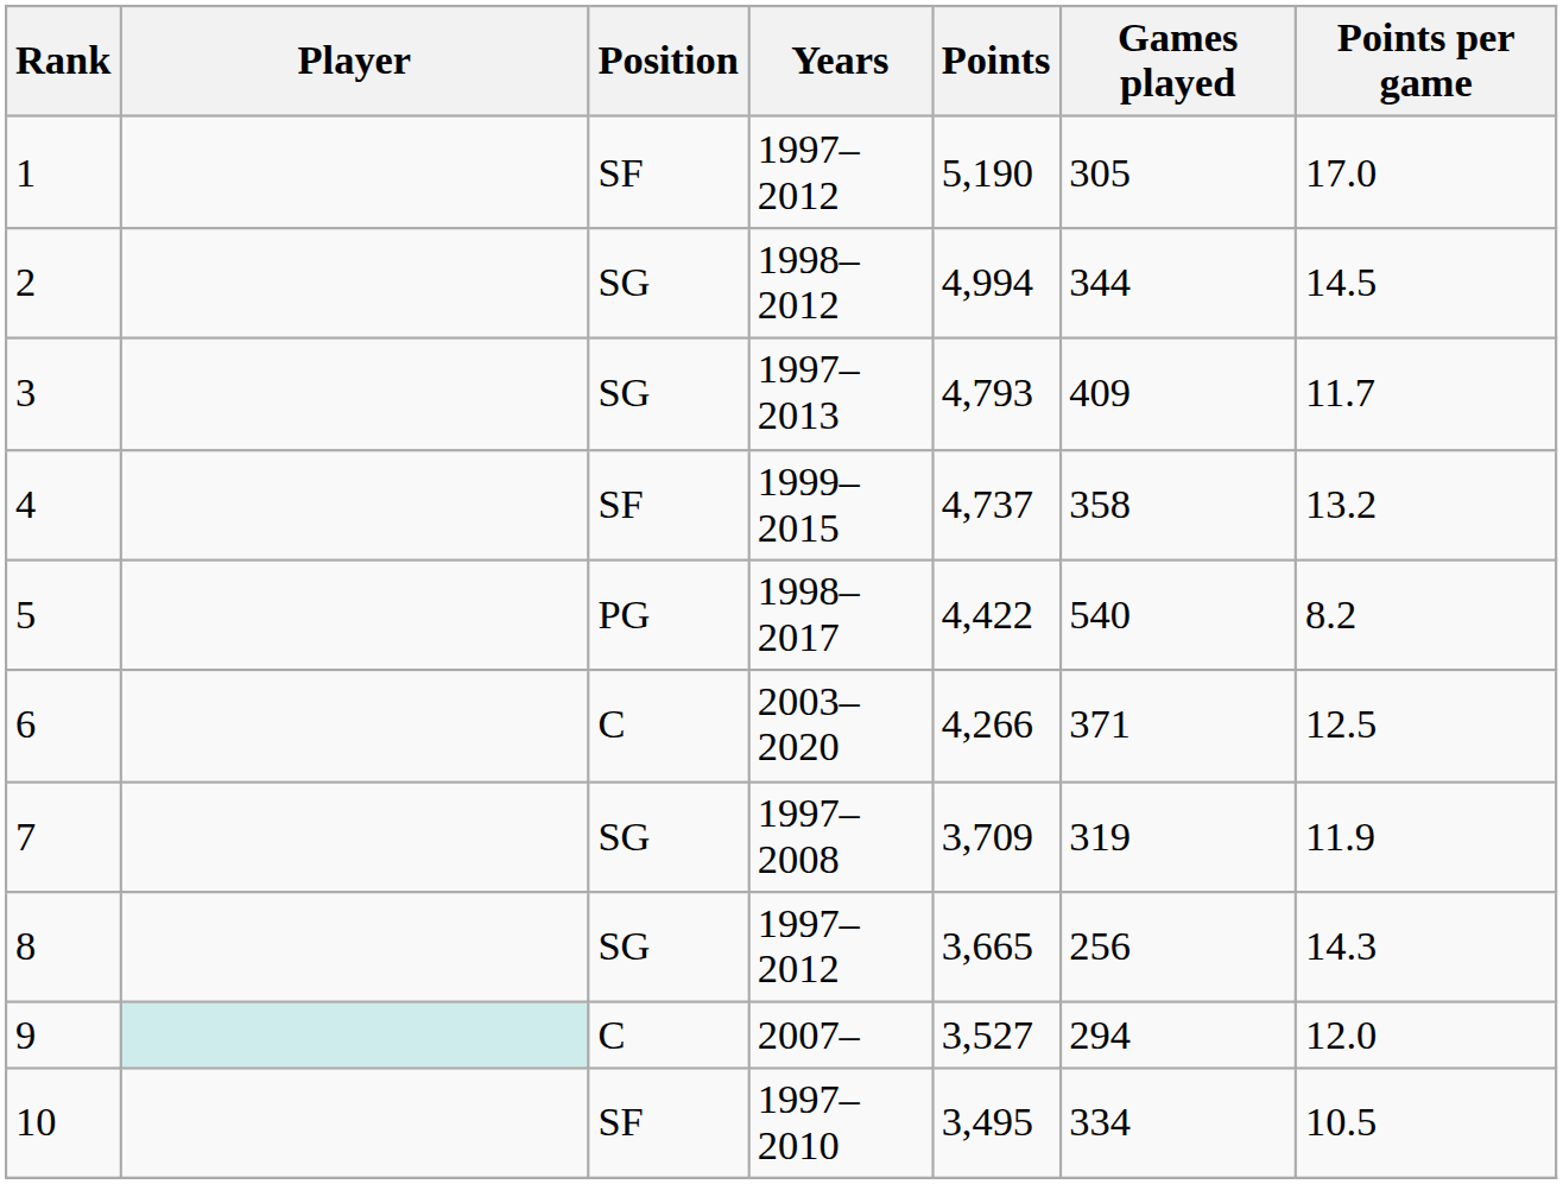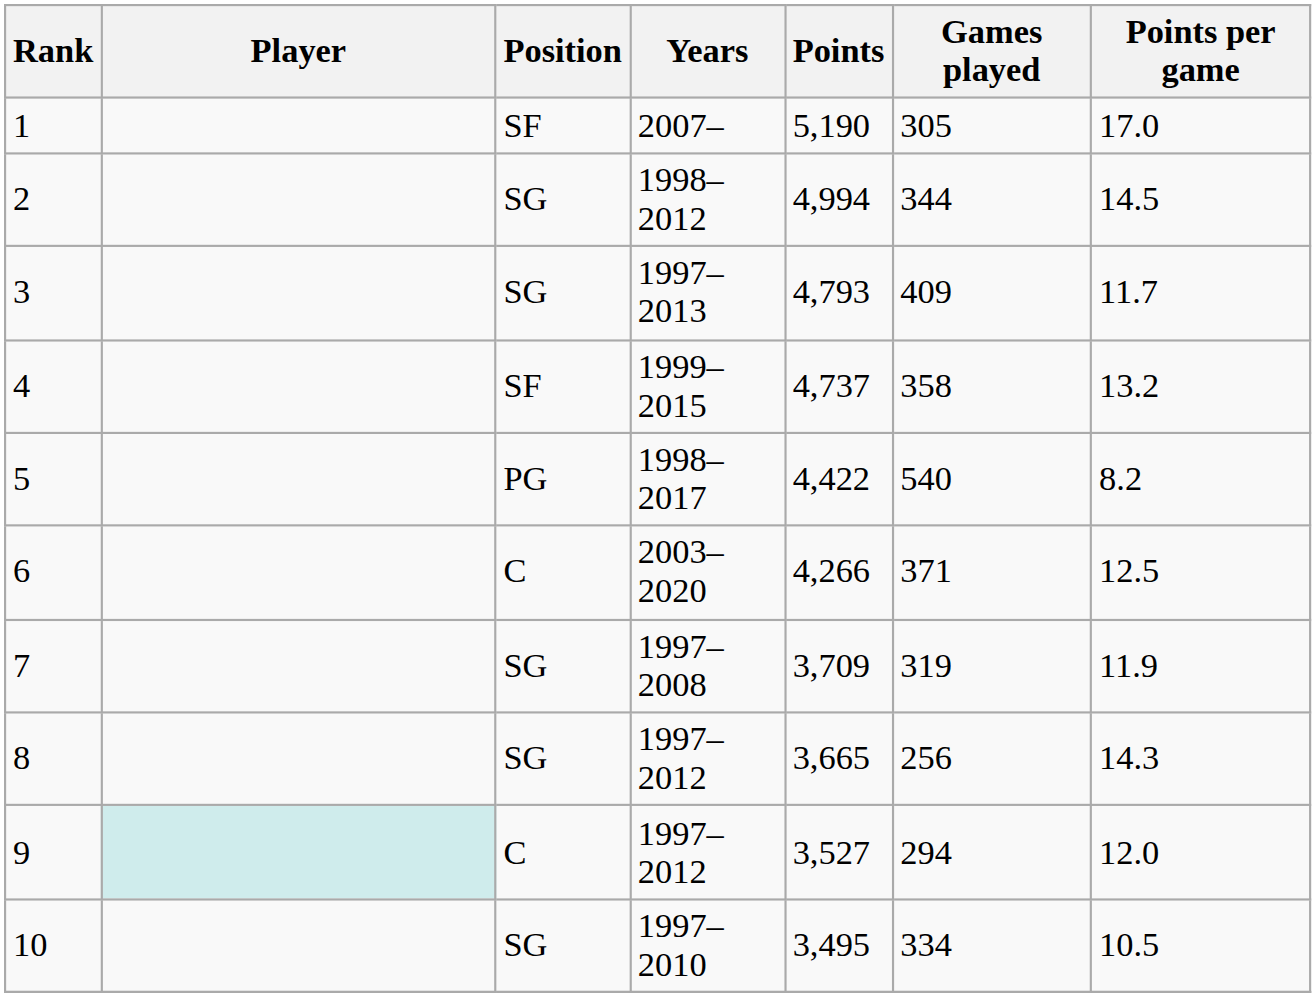1 | Years: 1997–2012 -> 2007–
9 | Years: 2007– -> 1997–2012
10 | Position: SF -> SG
